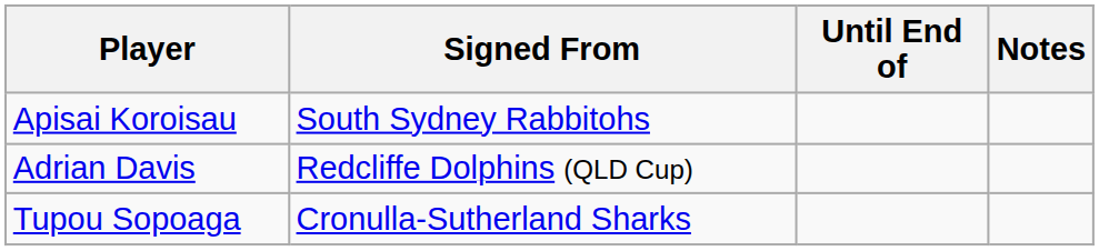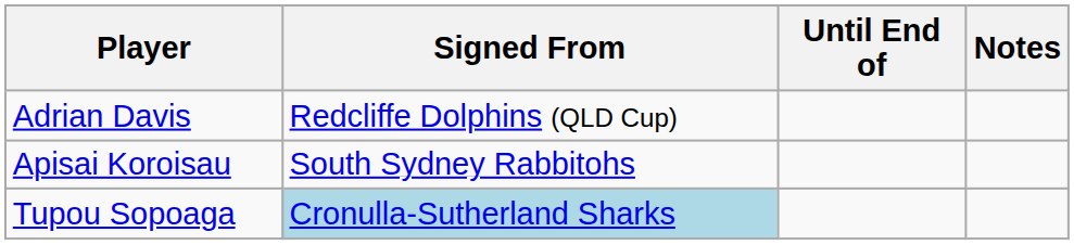rows swapped: Adrian Davis <-> Apisai Koroisau
Tupou Sopoaga | Signed From: no background -> lightblue background
